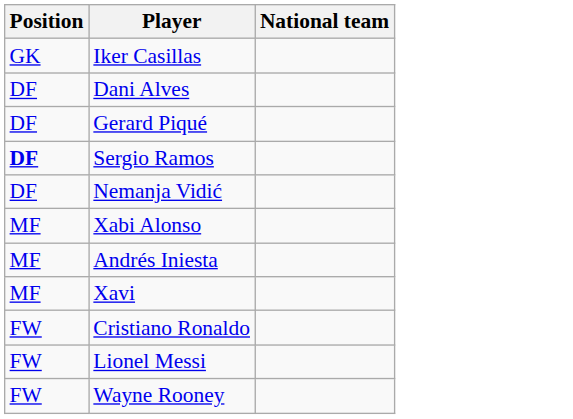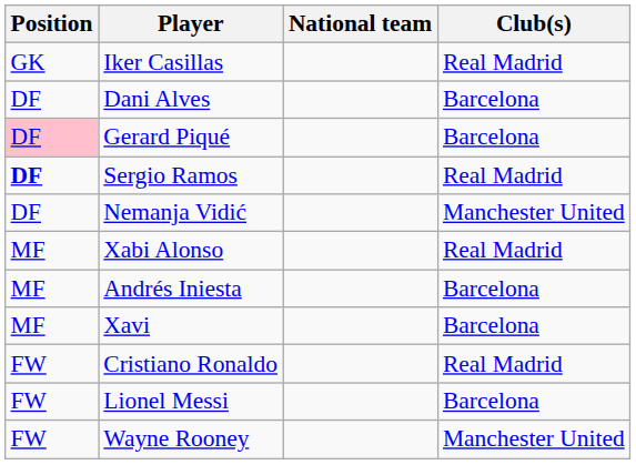+ column: Club(s) | Real Madrid | Barcelona | Barcelona | Real Madrid | Manchester United | Real Madrid | Barcelona | Barcelona | Real Madrid | Barcelona | Manchester United
Gerard Piqué | Position: no background -> pink background
